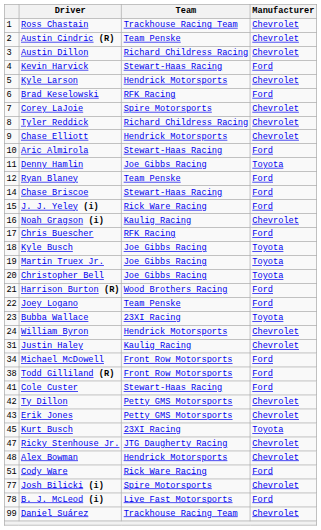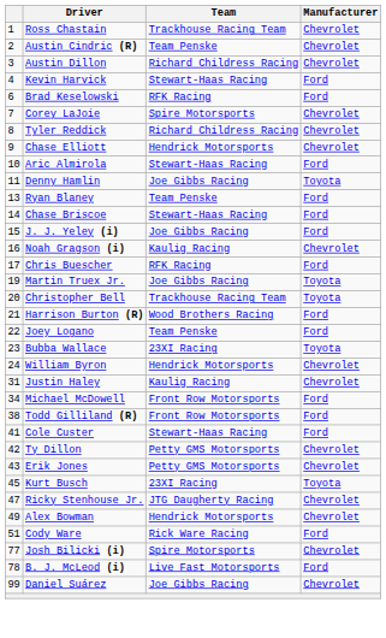- row: 5 | Kyle Larson | Hendrick Motorsports | Chevrolet
Ryan Blaney | column 1: 12 -> 13
J. J. Yeley (i) | Team: Rick Ware Racing -> Joe Gibbs Racing
- row: 18 | Kyle Busch | Joe Gibbs Racing | Toyota
Christopher Bell | Team: Joe Gibbs Racing -> Trackhouse Racing Team
Alex Bowman | column 1: 48 -> 49
Daniel Suárez | Team: Trackhouse Racing Team -> Joe Gibbs Racing
